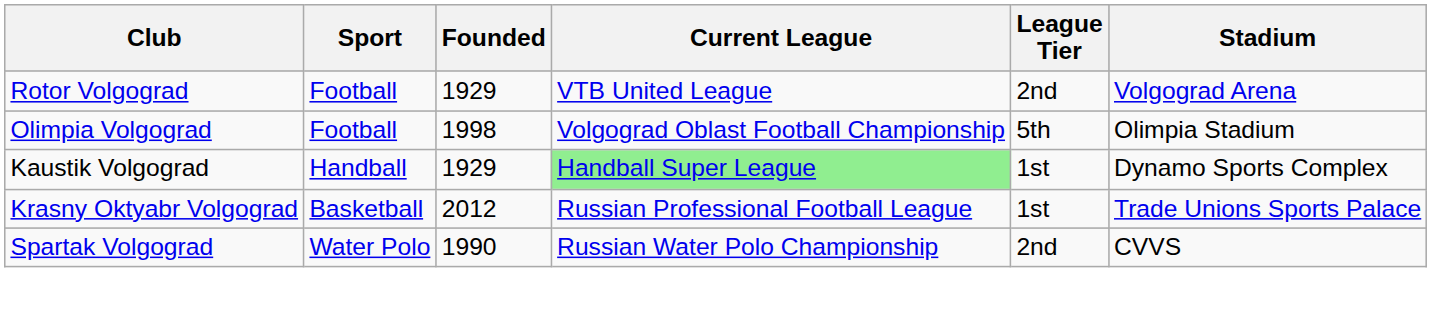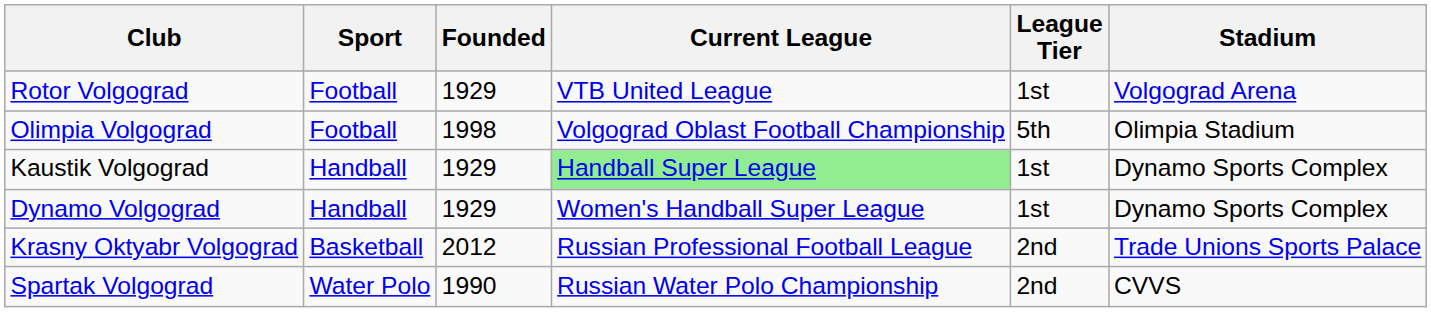Rotor Volgograd | League Tier: 2nd -> 1st
+ row: Dynamo Volgograd | Handball | 1929 | Women's Handball Super League | 1st | Dynamo Sports Complex
Krasny Oktyabr Volgograd | League Tier: 1st -> 2nd
